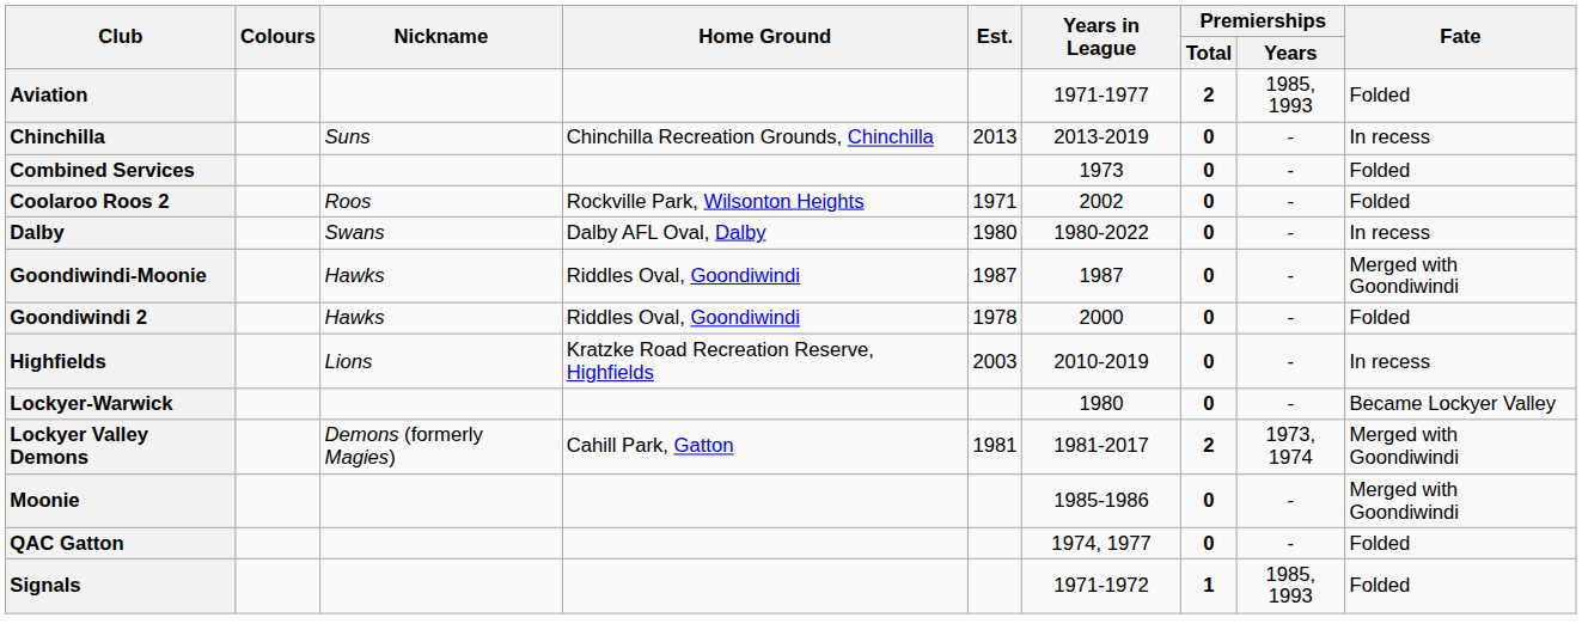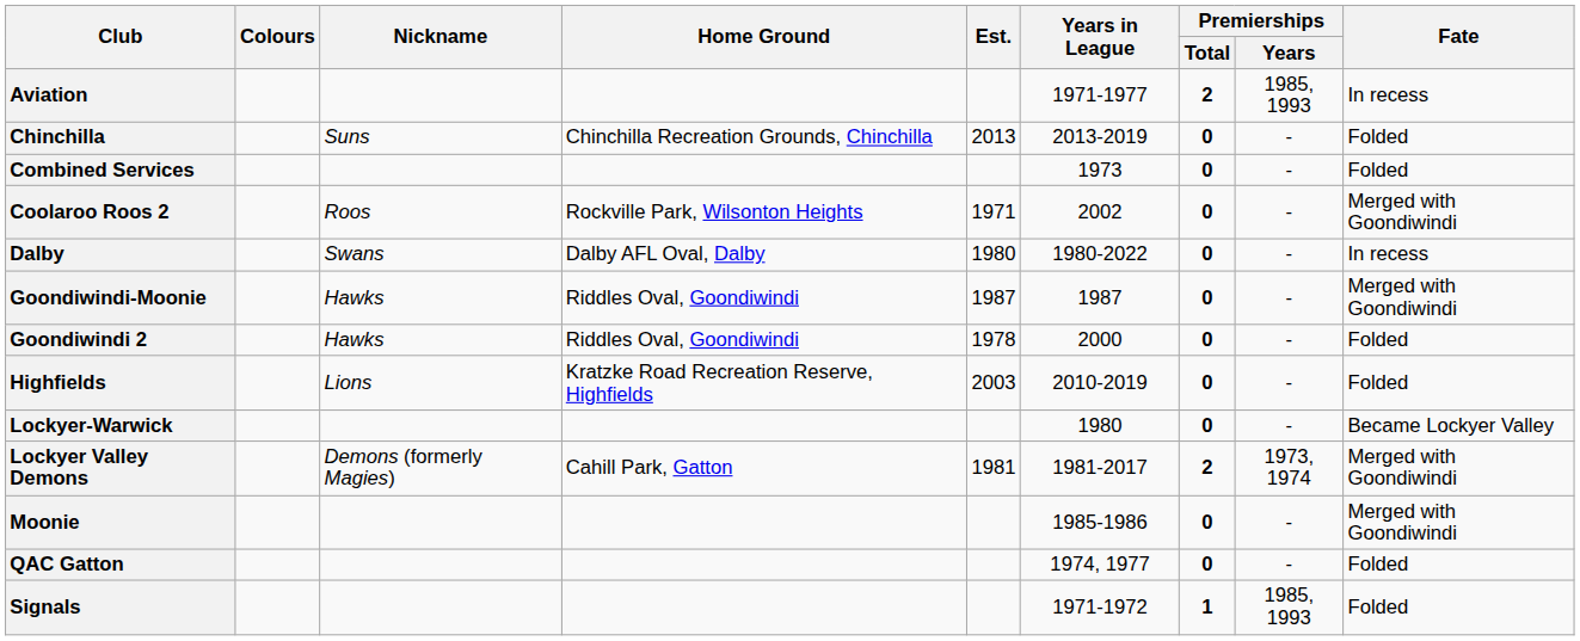Aviation | Fate: Folded -> In recess
Chinchilla | Fate: In recess -> Folded
Coolaroo Roos 2 | Fate: Folded -> Merged with Goondiwindi
Highfields | Fate: In recess -> Folded
